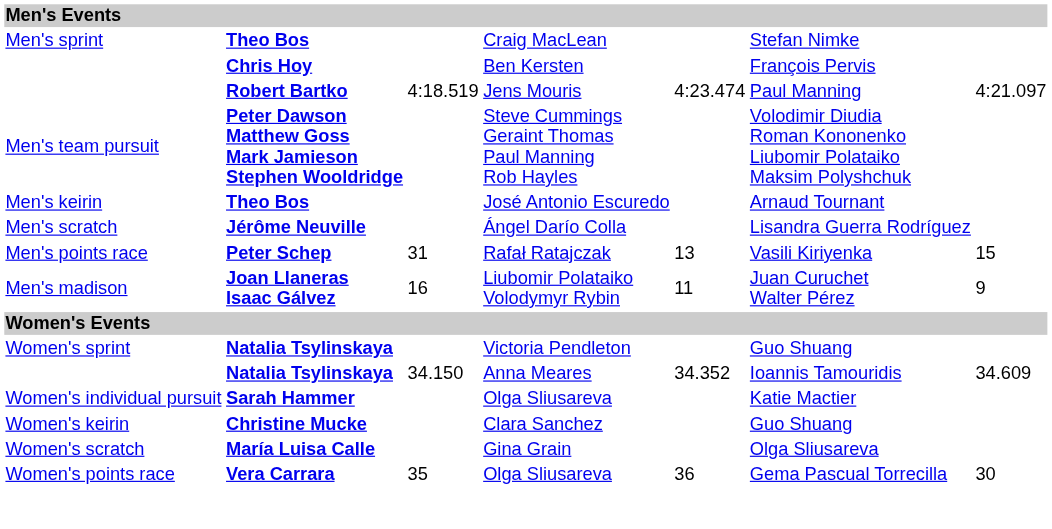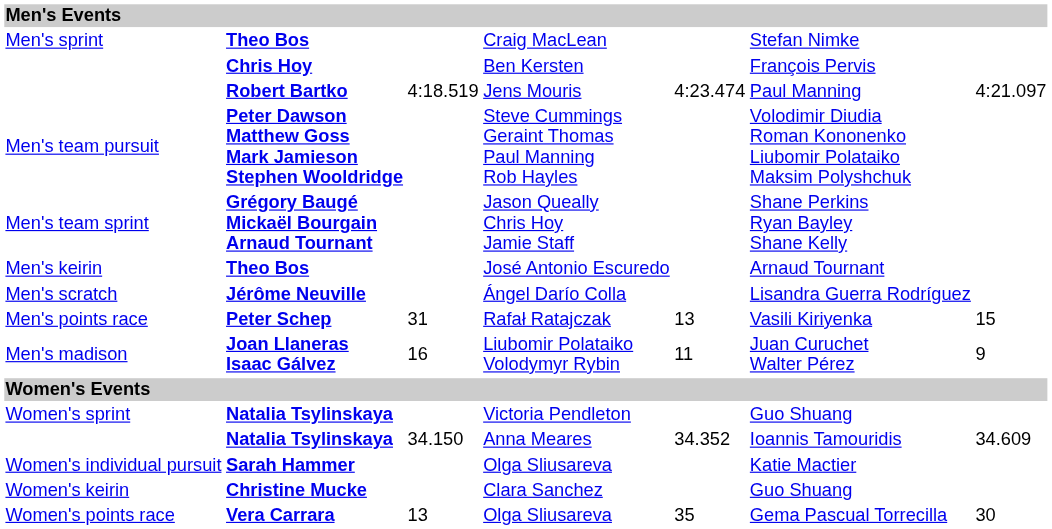+ row: Men's team sprint | Grégory Baugé Mickaël Bourgain Arnaud Tournant | Jason Queally Chris Hoy Jamie Staff | Shane Perkins Ryan Bayley Shane Kelly
- row: Women's scratch | María Luisa Calle | Gina Grain | Olga Sliusareva
Women's points race / Olga Sliusareva | column 3: 35 -> 13
Women's points race / Olga Sliusareva | column 5: 36 -> 35
